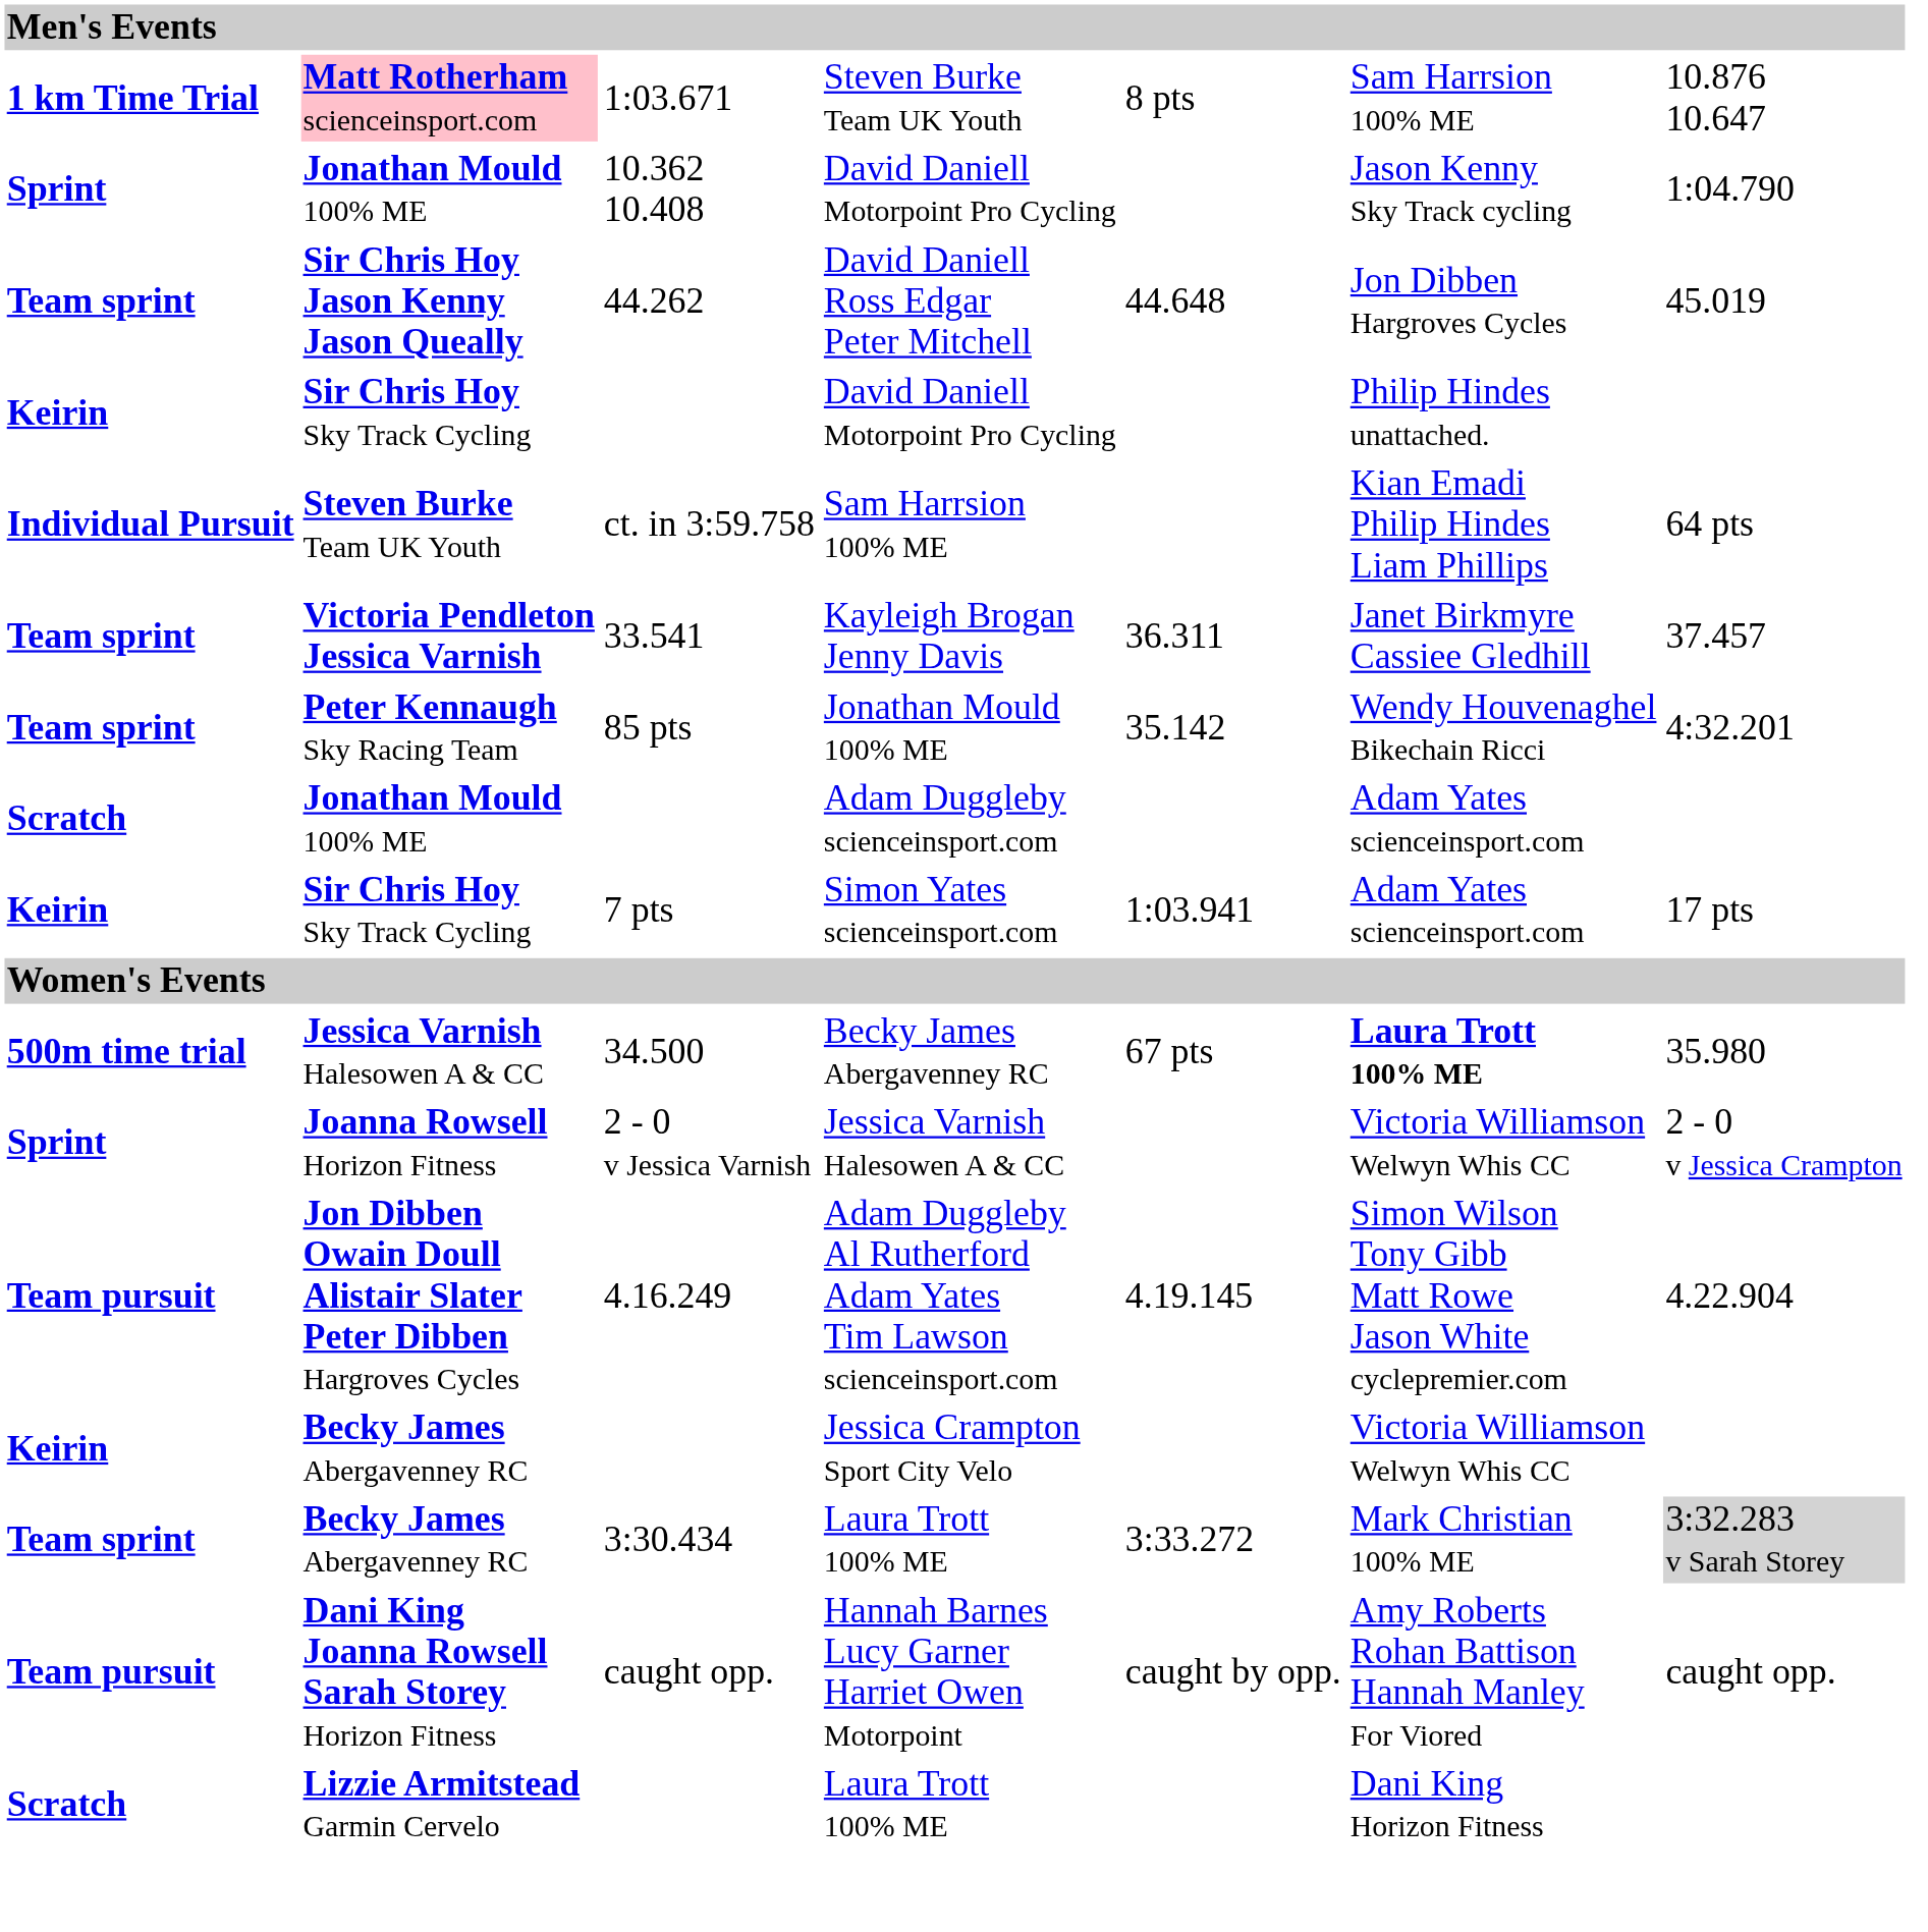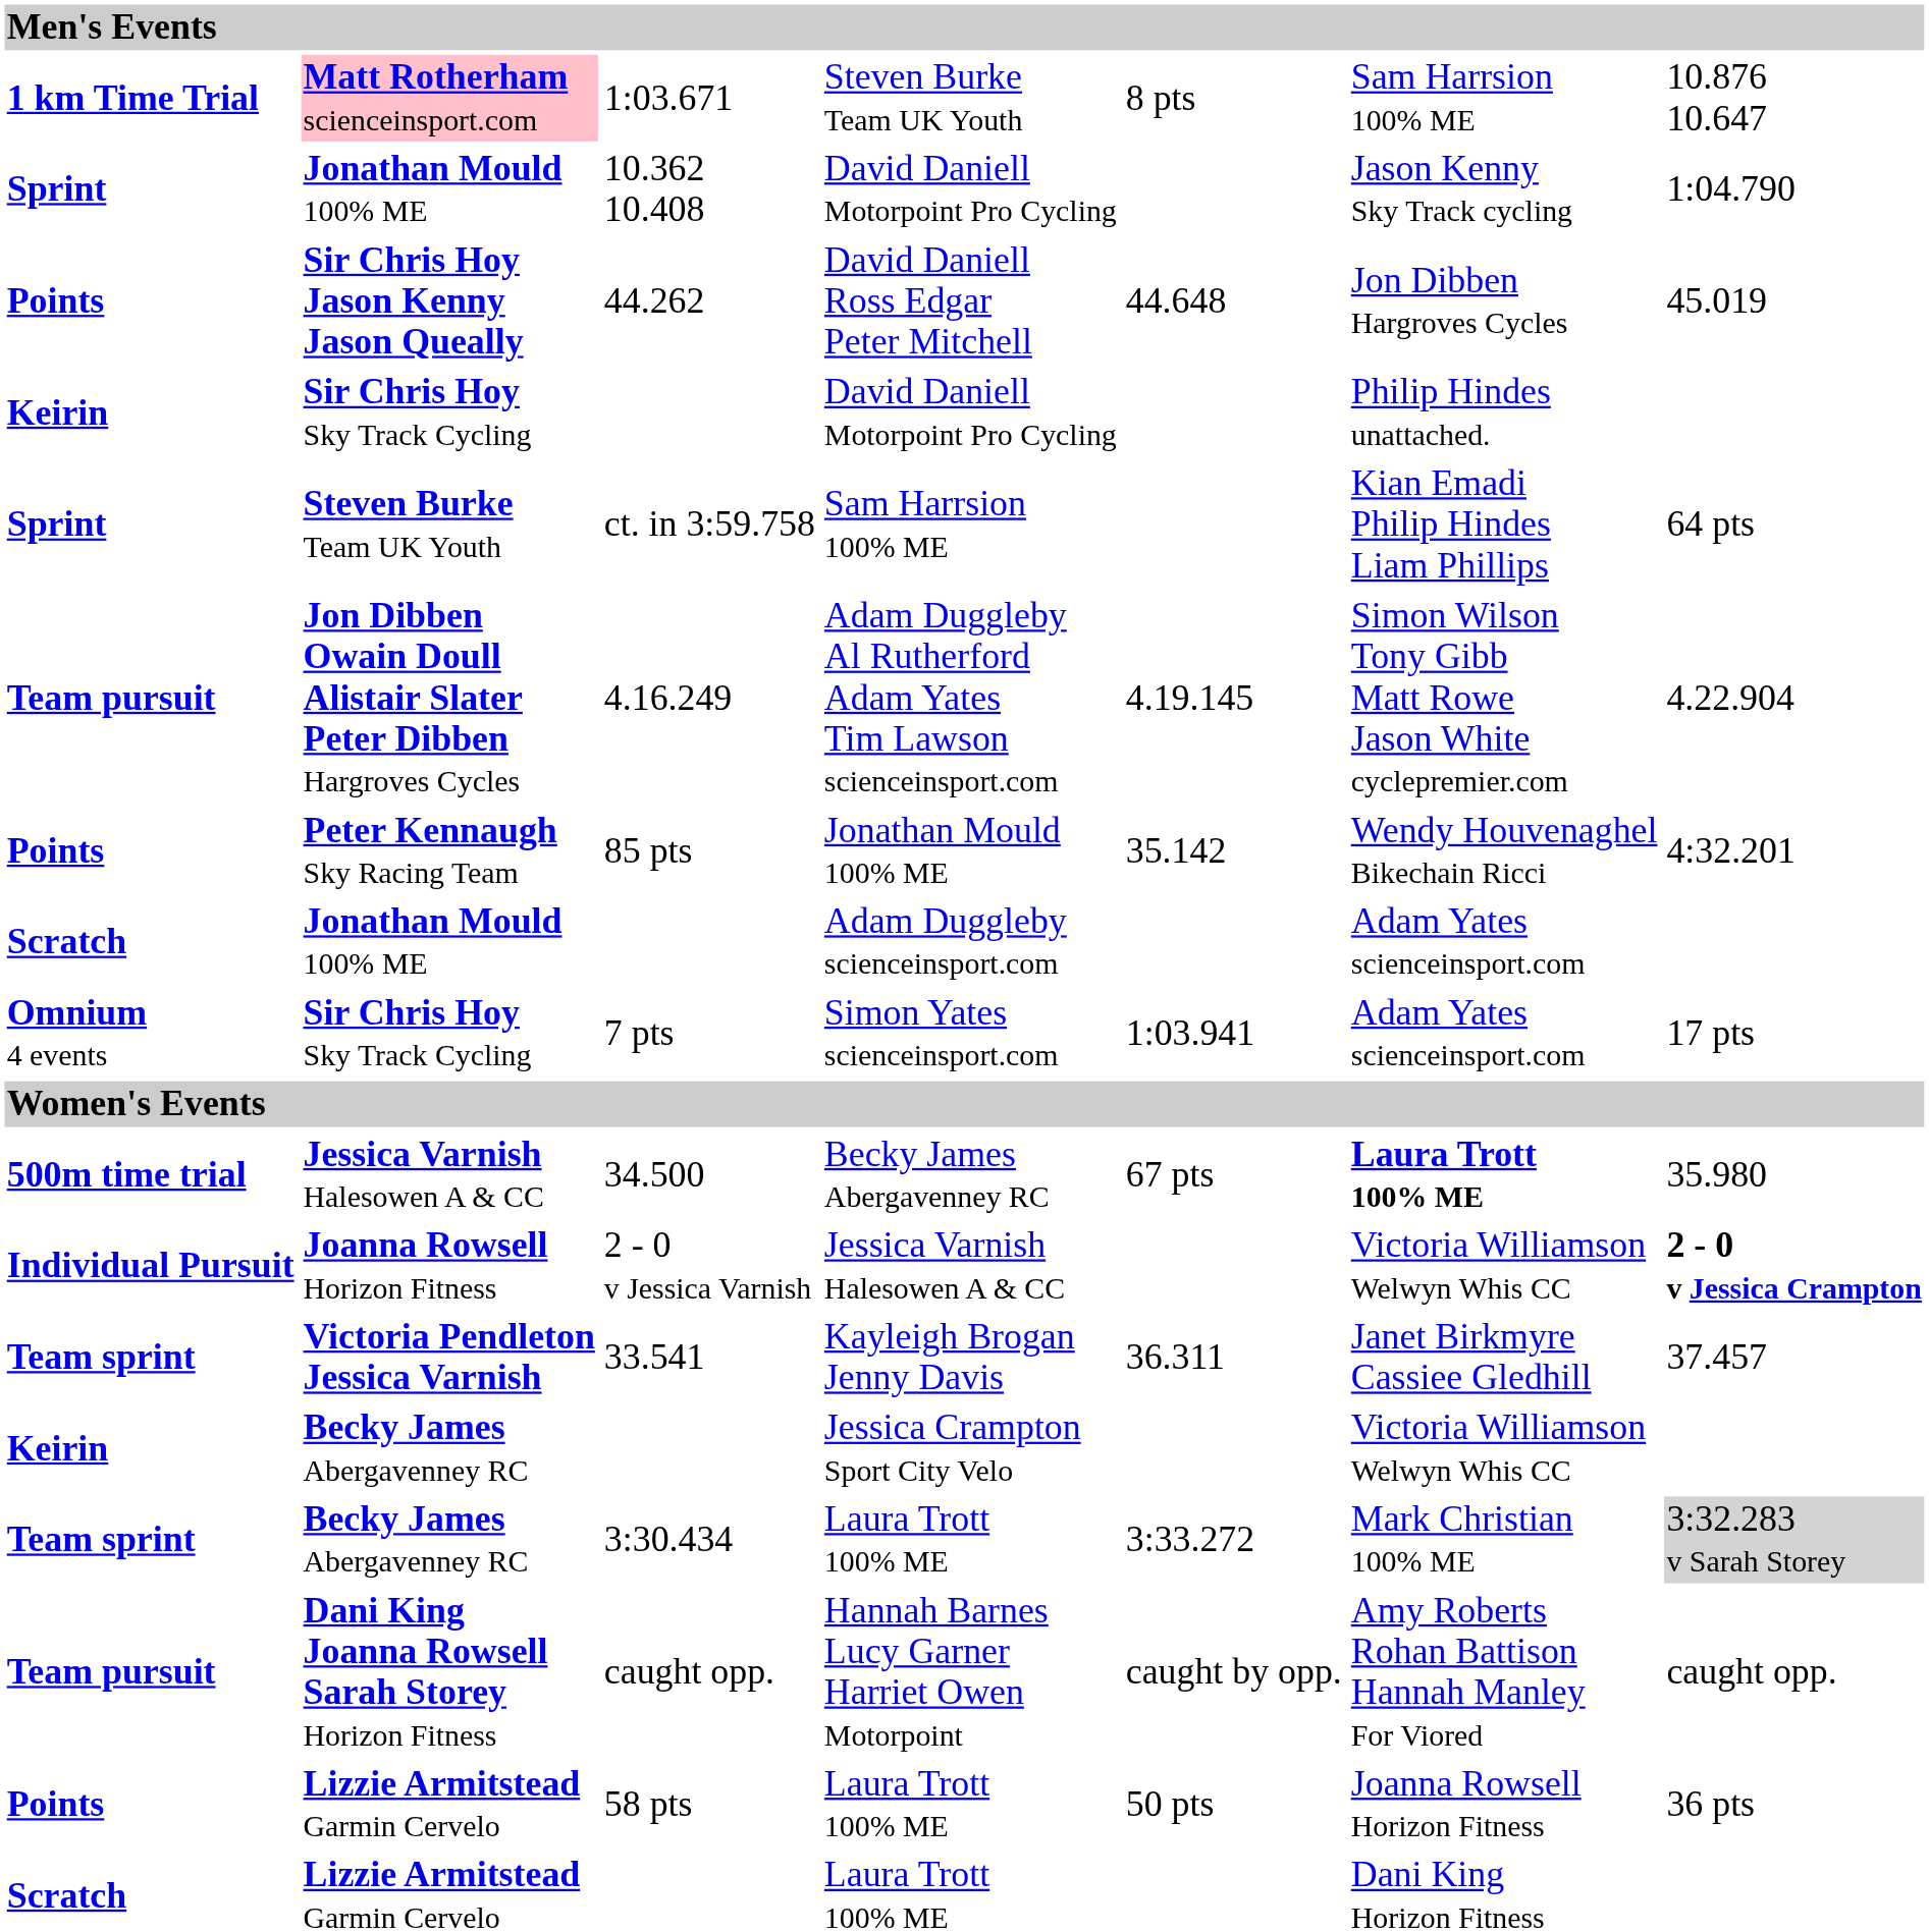44.262 | column 1: Team sprint -> Points
ct. in 3:59.758 | column 1: Individual Pursuit -> Sprint
rows swapped: 4.16.249 <-> 33.541
85 pts | column 1: Team sprint -> Points
7 pts | column 1: Keirin -> Omnium 4 events
2 - 0 v Jessica Varnish | column 1: Sprint -> Individual Pursuit
2 - 0 v Jessica Varnish | column 7: normal -> bold
+ row: Points | Lizzie Armitstead Garmin Cervelo | 58 pts | Laura Trott 100% ME | 50 pts | Joanna Rowsell Horizon Fitness | 36 pts
